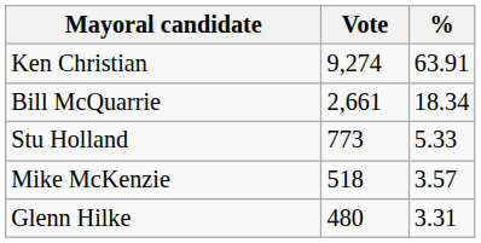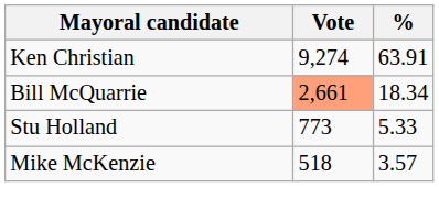Bill McQuarrie | Vote: no background -> lightsalmon background
- row: Glenn Hilke | 480 | 3.31
